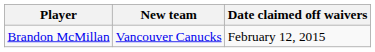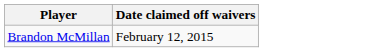- column: New team | Vancouver Canucks
